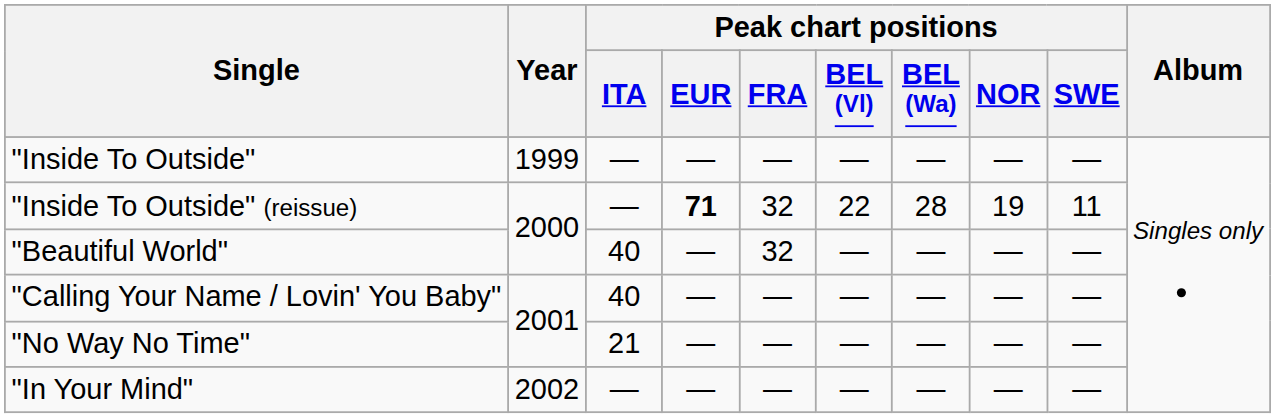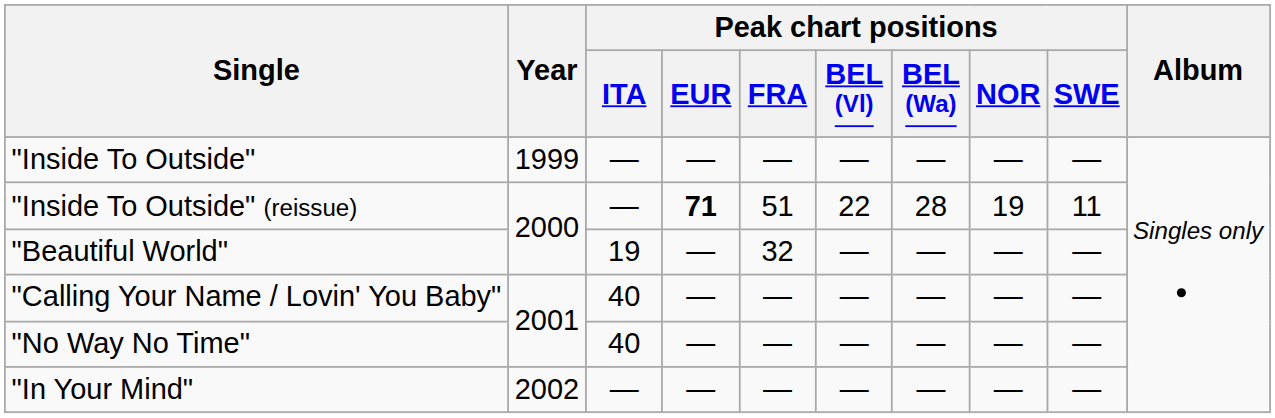"Inside To Outside" (reissue) | Peak chart positions / FRA: 32 -> 51
"Beautiful World" | Peak chart positions / ITA: 40 -> 19
"No Way No Time" | Peak chart positions / ITA: 21 -> 40
